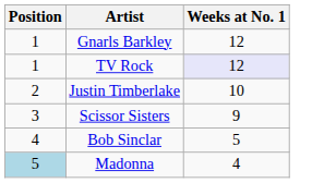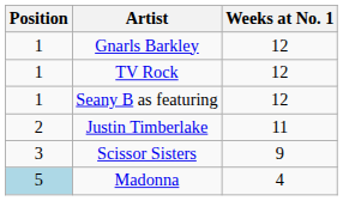TV Rock | Weeks at No. 1: lavender background -> no background
+ row: 1 | Seany B as featuring | 12
Justin Timberlake | Weeks at No. 1: 10 -> 11
- row: 4 | Bob Sinclar | 5
